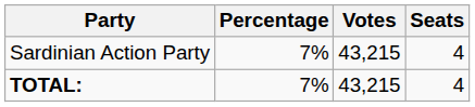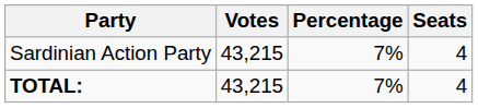columns swapped: Votes <-> Percentage
